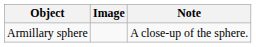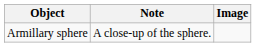columns swapped: Image <-> Note
